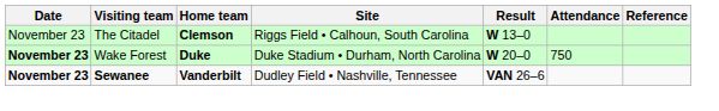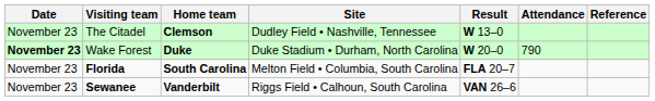The Citadel | Site: Riggs Field • Calhoun, South Carolina -> Dudley Field • Nashville, Tennessee
Wake Forest | Attendance: 750 -> 790
+ row: November 23 | Florida | South Carolina | Melton Field • Columbia, South Carolina | FLA 20–7
Sewanee | Date: bold -> normal
Sewanee | Site: Dudley Field • Nashville, Tennessee -> Riggs Field • Calhoun, South Carolina
